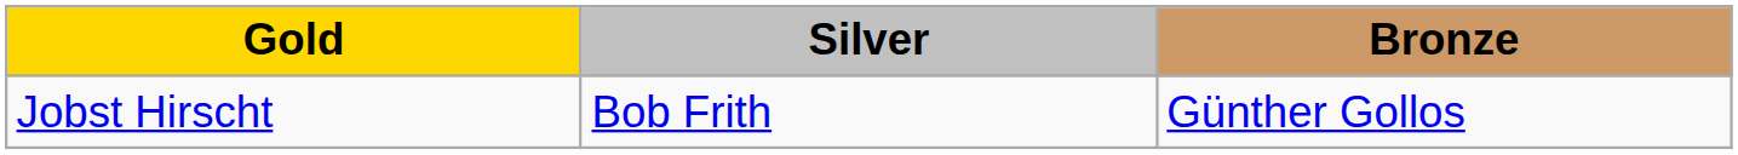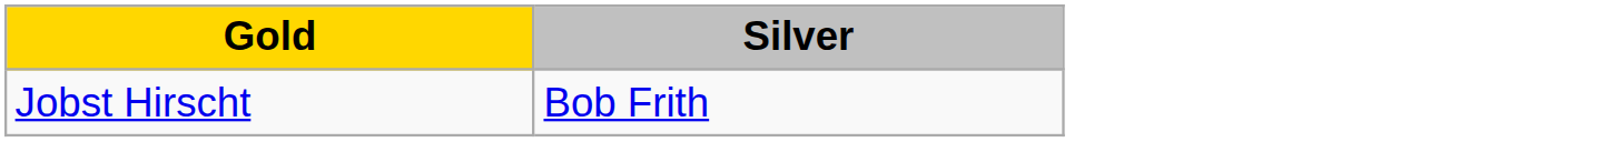- column: Bronze | Günther Gollos
